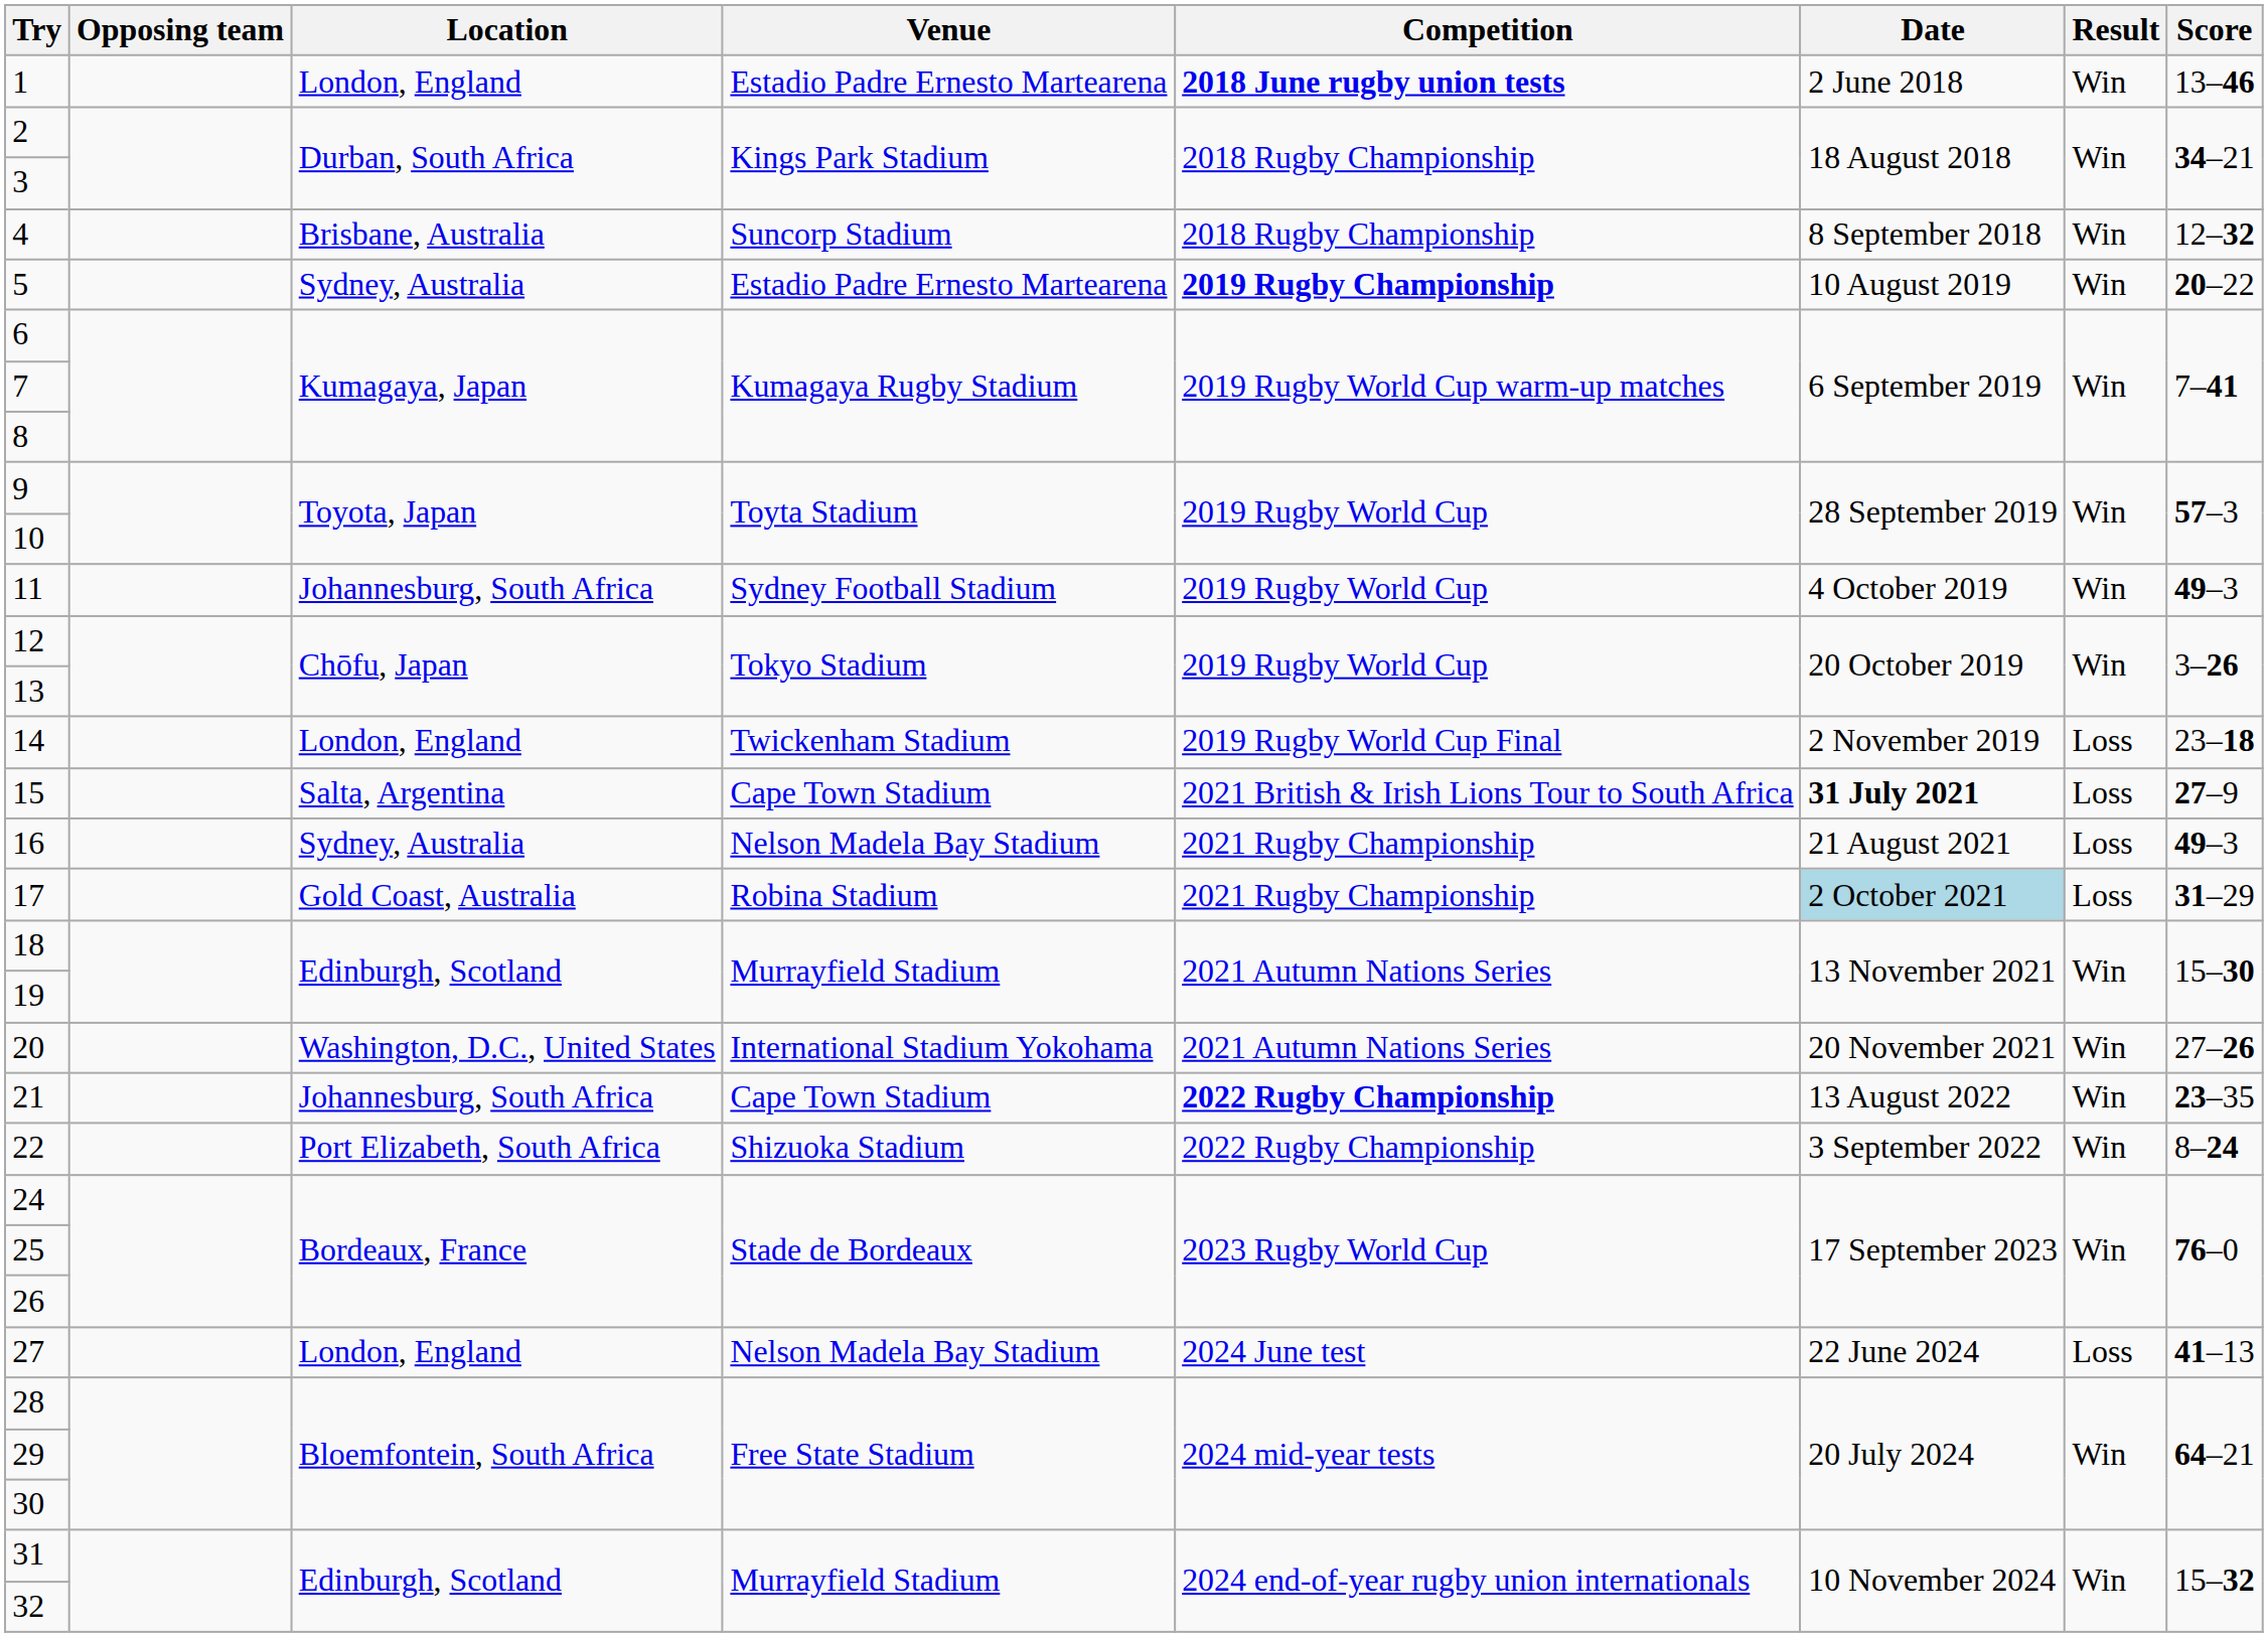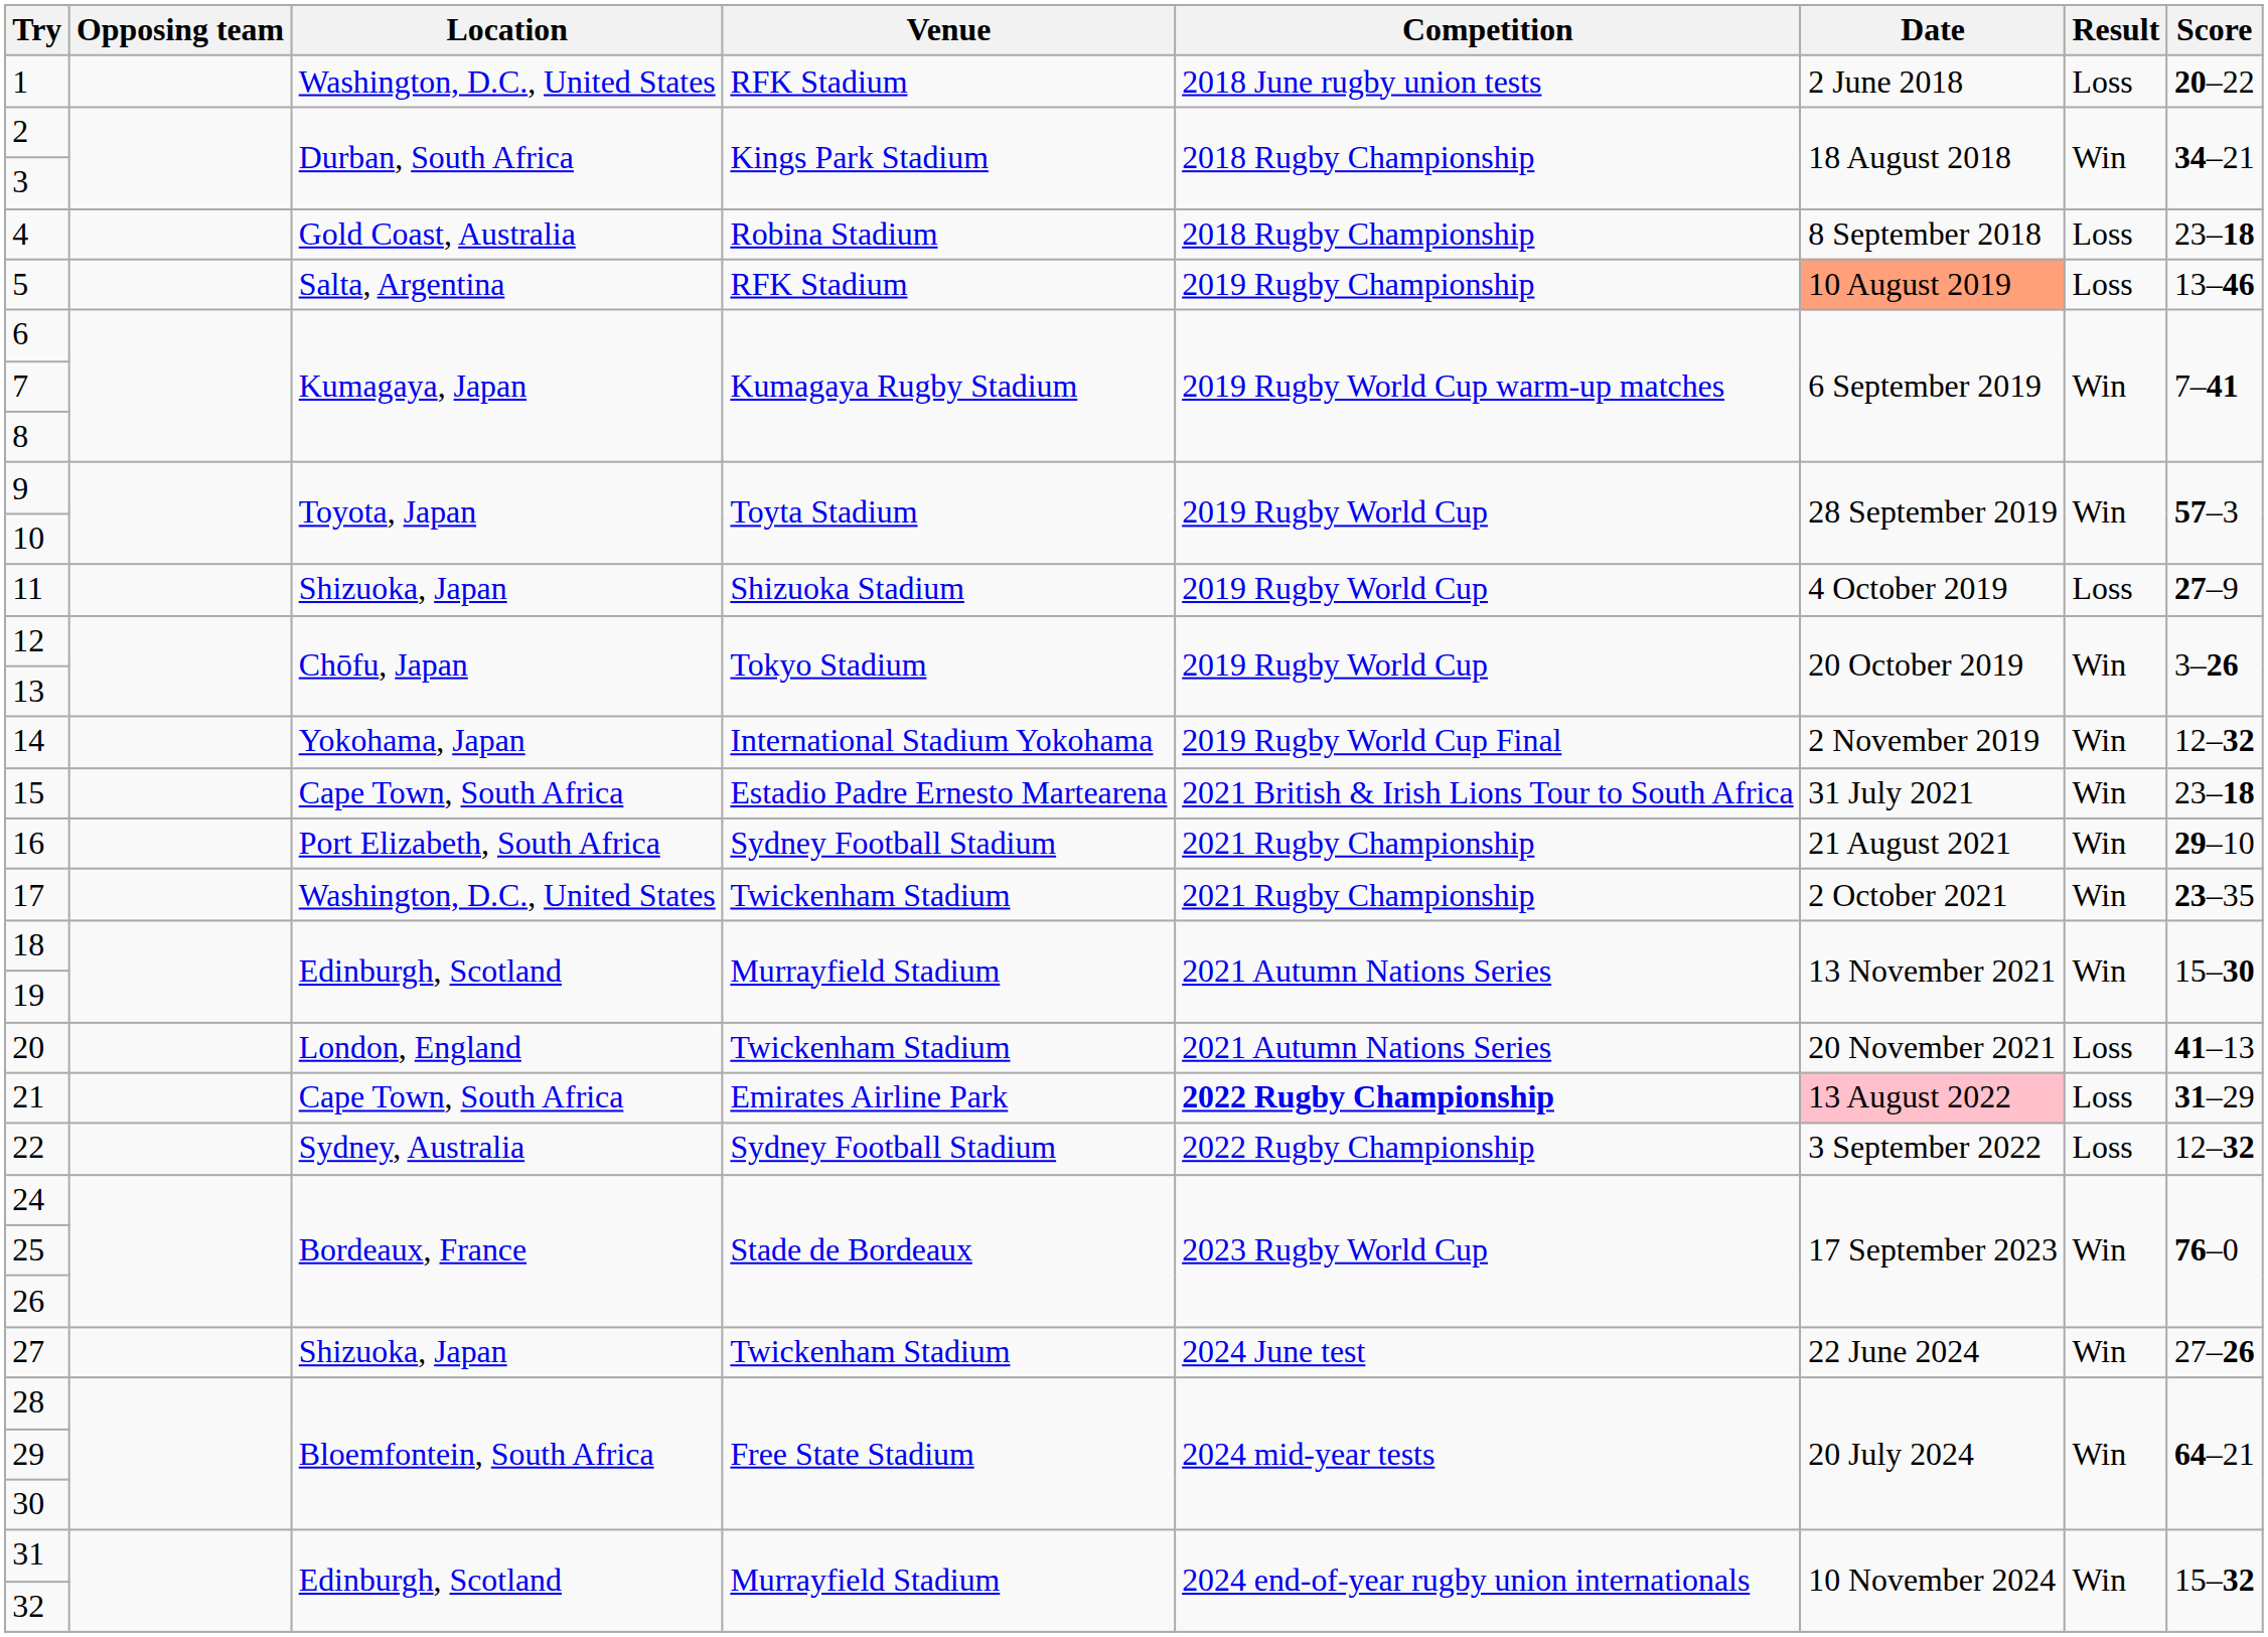1 | Location: London, England -> Washington, D.C., United States
1 | Venue: Estadio Padre Ernesto Martearena -> RFK Stadium
1 | Competition: bold -> normal
1 | Result: Win -> Loss
1 | Score: 13–46 -> 20–22
4 | Location: Brisbane, Australia -> Gold Coast, Australia
4 | Venue: Suncorp Stadium -> Robina Stadium
4 | Result: Win -> Loss
4 | Score: 12–32 -> 23–18
5 | Location: Sydney, Australia -> Salta, Argentina
5 | Venue: Estadio Padre Ernesto Martearena -> RFK Stadium
5 | Competition: bold -> normal
5 | Date: no background -> lightsalmon background
5 | Result: Win -> Loss
5 | Score: 20–22 -> 13–46
11 | Location: Johannesburg, South Africa -> Shizuoka, Japan
11 | Venue: Sydney Football Stadium -> Shizuoka Stadium
11 | Result: Win -> Loss
11 | Score: 49–3 -> 27–9
14 | Location: London, England -> Yokohama, Japan
14 | Venue: Twickenham Stadium -> International Stadium Yokohama
14 | Result: Loss -> Win
14 | Score: 23–18 -> 12–32
15 | Location: Salta, Argentina -> Cape Town, South Africa
15 | Venue: Cape Town Stadium -> Estadio Padre Ernesto Martearena
15 | Date: bold -> normal
15 | Result: Loss -> Win
15 | Score: 27–9 -> 23–18
16 | Location: Sydney, Australia -> Port Elizabeth, South Africa
16 | Venue: Nelson Madela Bay Stadium -> Sydney Football Stadium
16 | Result: Loss -> Win
16 | Score: 49–3 -> 29–10
17 | Location: Gold Coast, Australia -> Washington, D.C., United States
17 | Venue: Robina Stadium -> Twickenham Stadium
17 | Date: lightblue background -> no background
17 | Result: Loss -> Win
17 | Score: 31–29 -> 23–35
20 | Location: Washington, D.C., United States -> London, England
20 | Venue: International Stadium Yokohama -> Twickenham Stadium
20 | Result: Win -> Loss
20 | Score: 27–26 -> 41–13
21 | Location: Johannesburg, South Africa -> Cape Town, South Africa
21 | Venue: Cape Town Stadium -> Emirates Airline Park
21 | Date: no background -> pink background
21 | Result: Win -> Loss
21 | Score: 23–35 -> 31–29
22 | Location: Port Elizabeth, South Africa -> Sydney, Australia
22 | Venue: Shizuoka Stadium -> Sydney Football Stadium
22 | Result: Win -> Loss
22 | Score: 8–24 -> 12–32
27 | Location: London, England -> Shizuoka, Japan
27 | Venue: Nelson Madela Bay Stadium -> Twickenham Stadium
27 | Result: Loss -> Win
27 | Score: 41–13 -> 27–26
